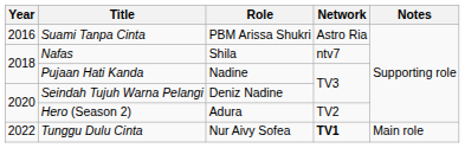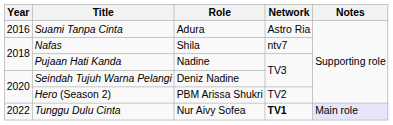Suami Tanpa Cinta | Role: PBM Arissa Shukri -> Adura
Hero (Season 2) | Role: Adura -> PBM Arissa Shukri
Tunggu Dulu Cinta | Notes: no background -> lavender background
